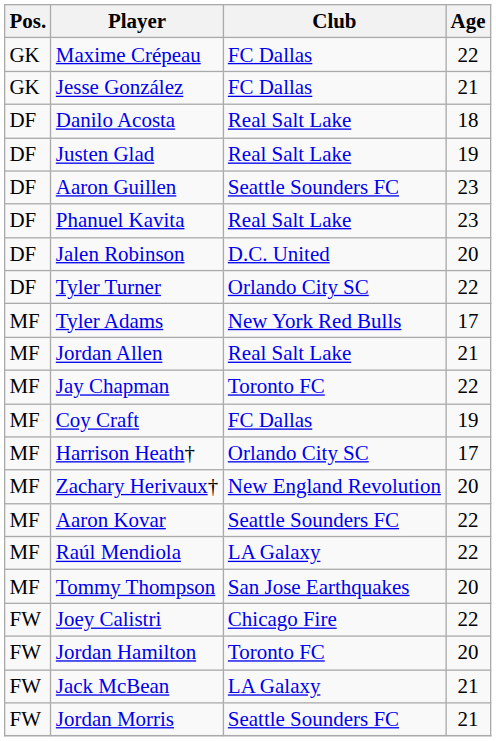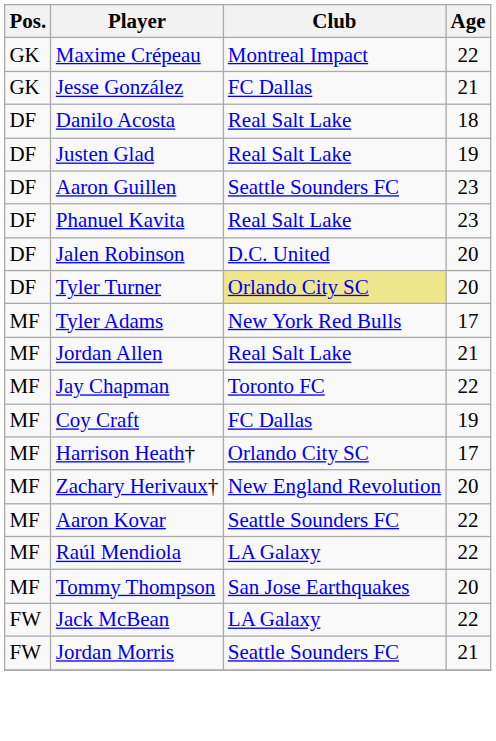Maxime Crépeau | Club: FC Dallas -> Montreal Impact
Tyler Turner | Club: no background -> khaki background
Tyler Turner | Age: 22 -> 20
- row: FW | Joey Calistri | Chicago Fire | 22
- row: FW | Jordan Hamilton | Toronto FC | 20
Jack McBean | Age: 21 -> 22
